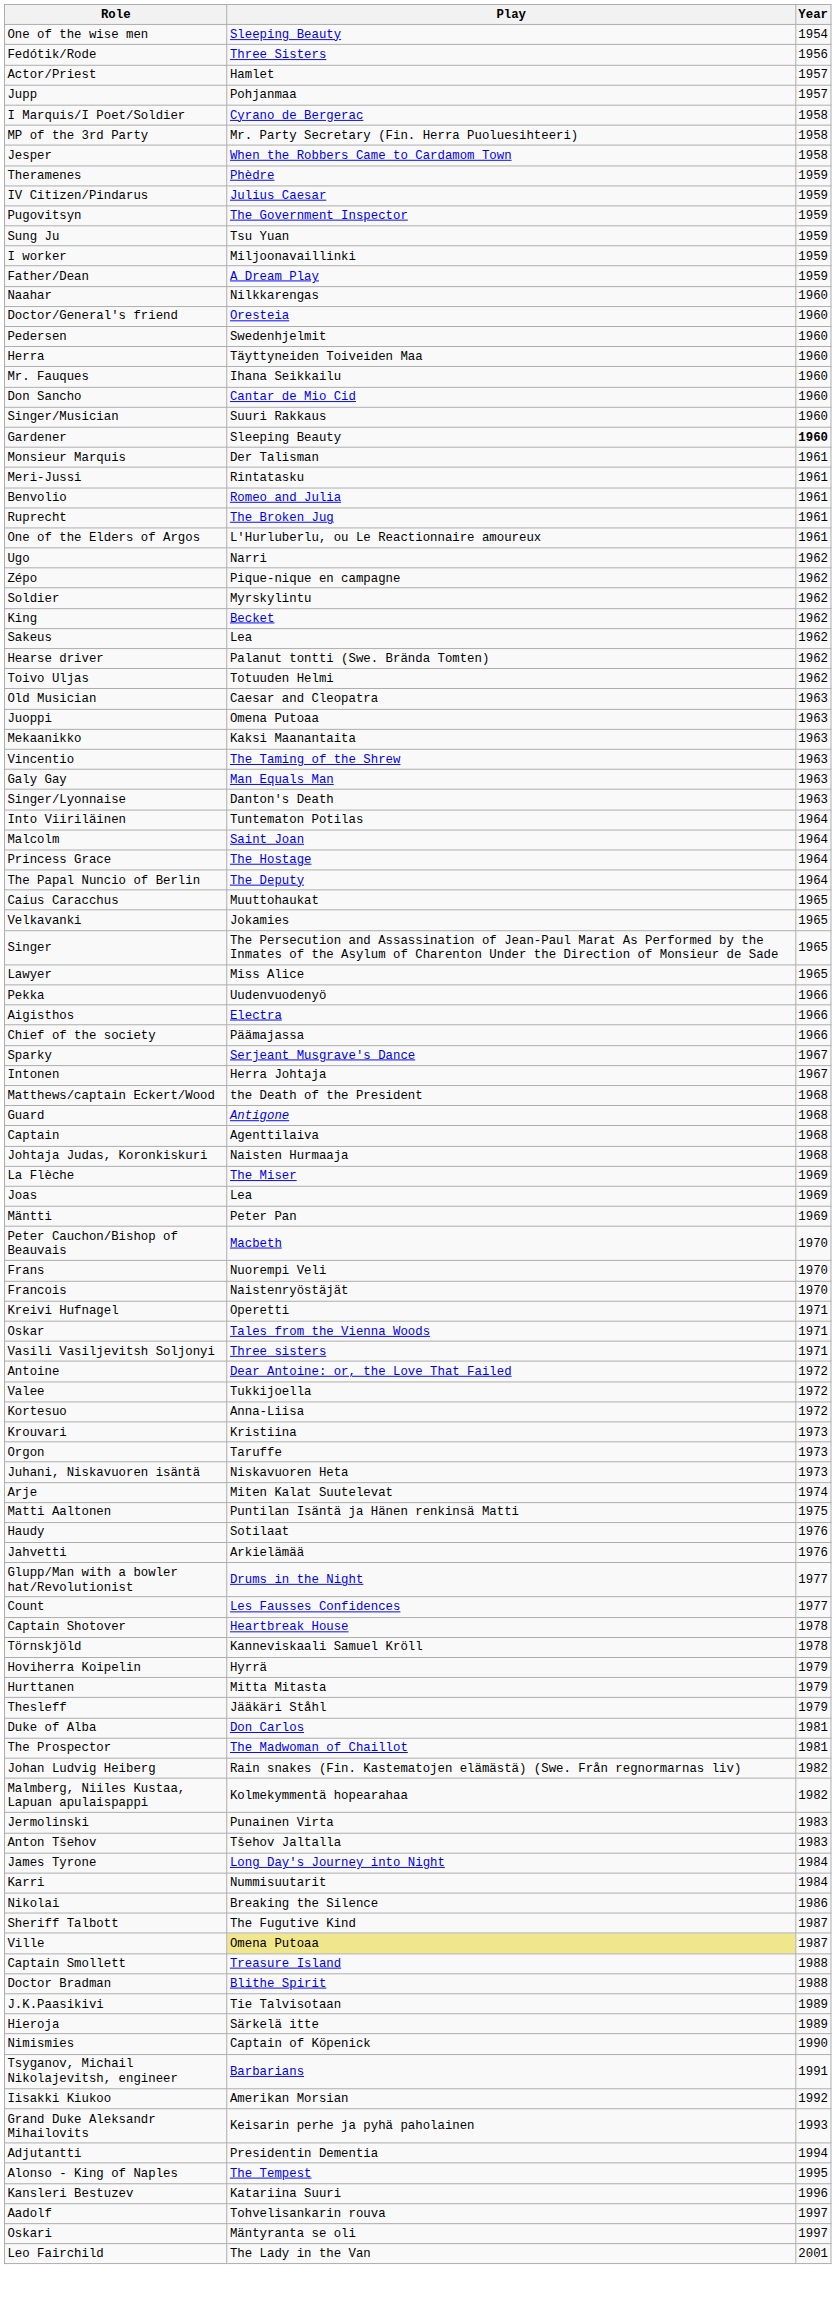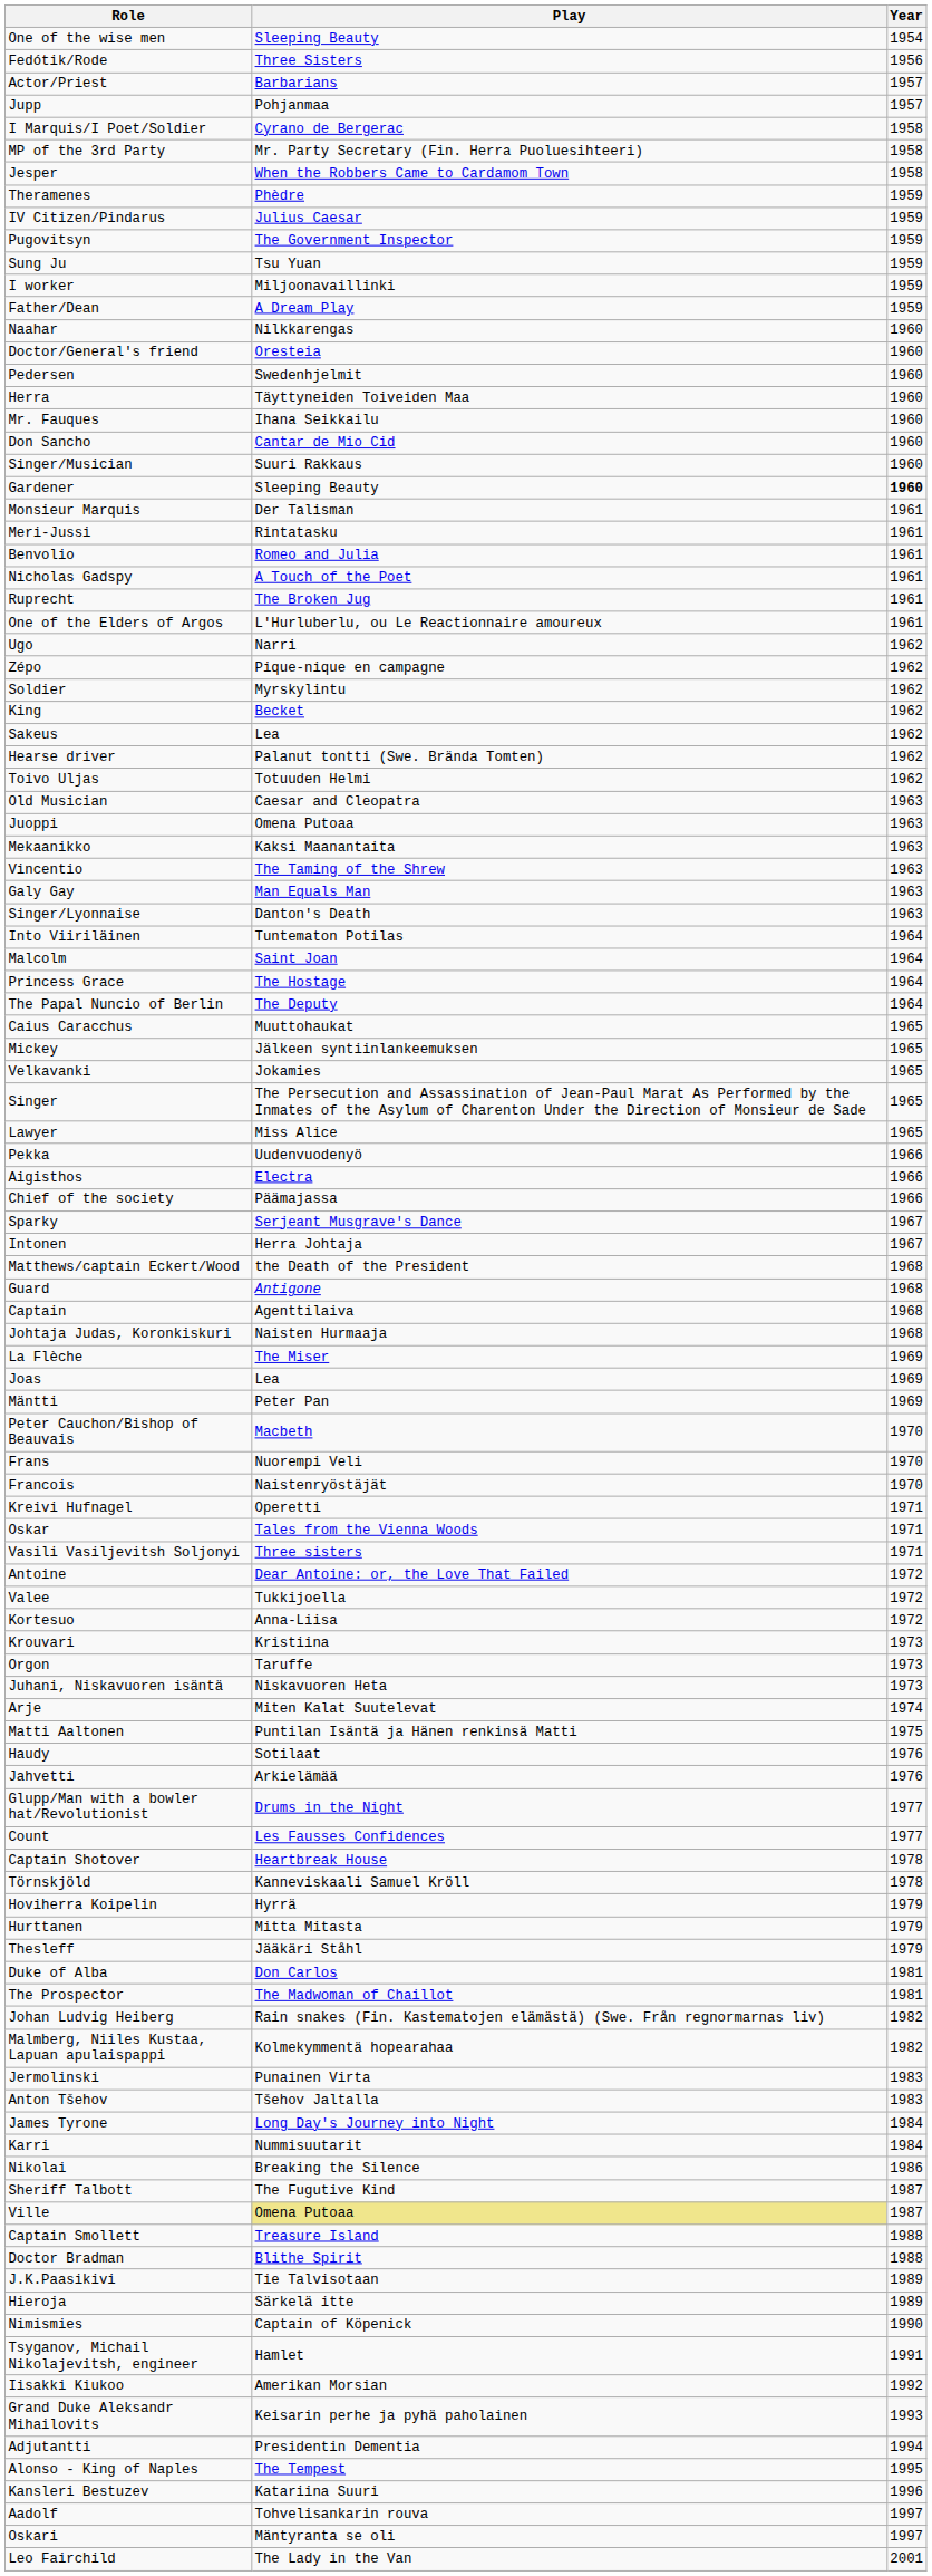Actor/Priest | Play: Hamlet -> Barbarians
+ row: Nicholas Gadspy | A Touch of the Poet | 1961
+ row: Mickey | Jälkeen syntiinlankeemuksen | 1965
Tsyganov, Michail Nikolajevitsh, engineer | Play: Barbarians -> Hamlet
